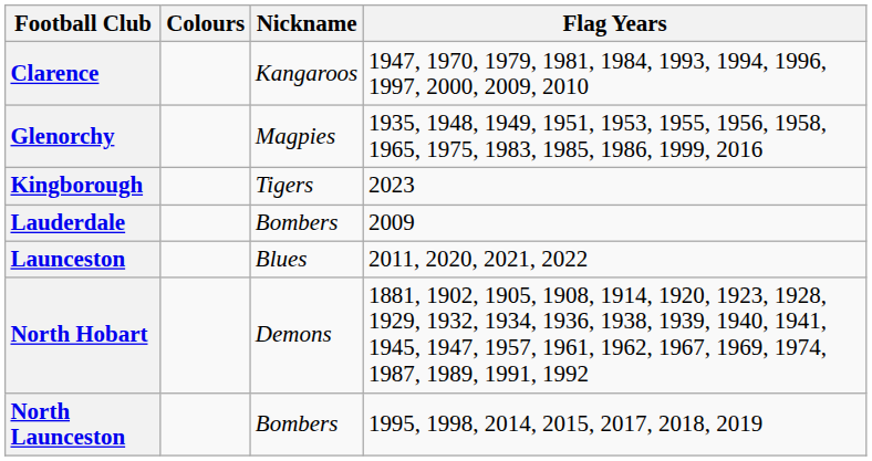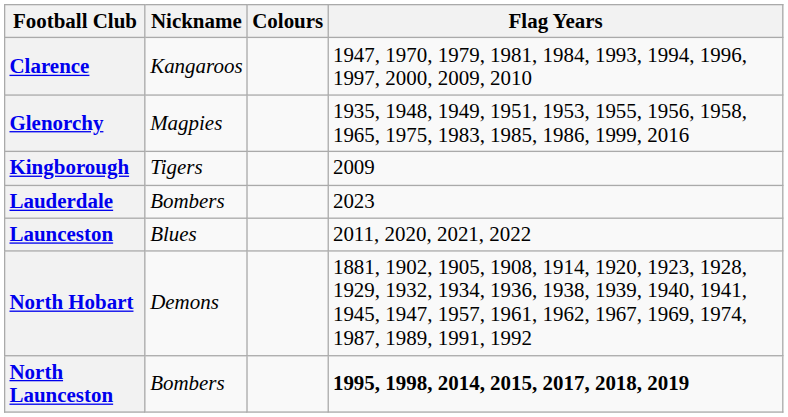columns swapped: Colours <-> Nickname
Kingborough | Flag Years: 2023 -> 2009
Lauderdale | Flag Years: 2009 -> 2023
North Launceston | Flag Years: normal -> bold
